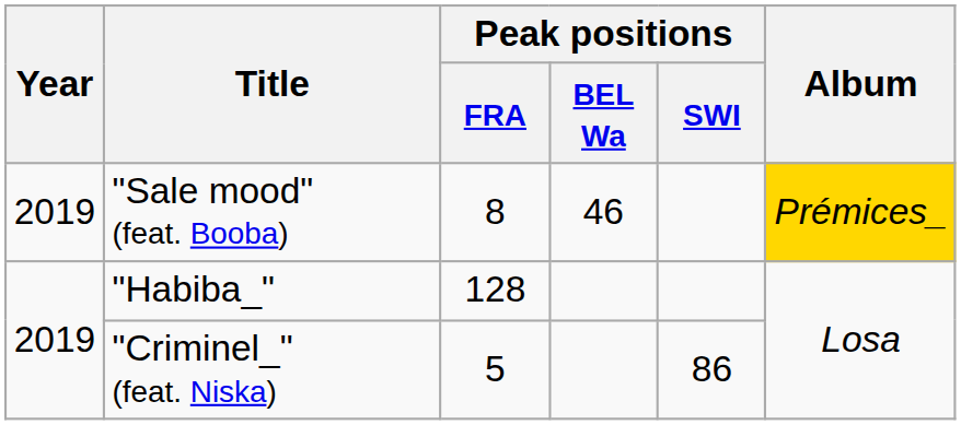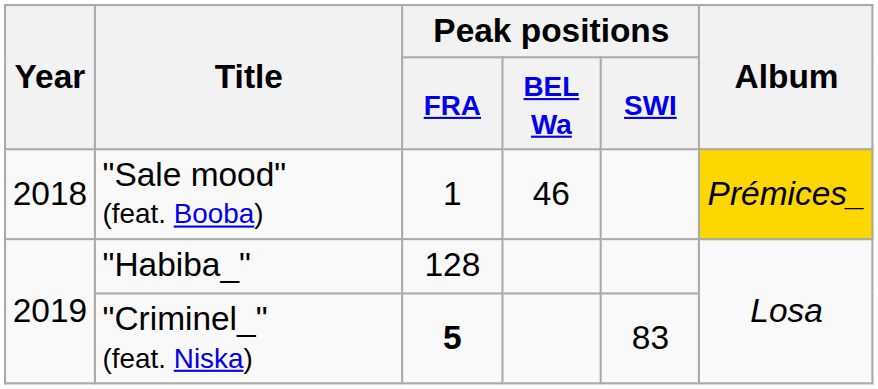"Sale mood" (feat. Booba) | Year: 2019 -> 2018
"Sale mood" (feat. Booba) | Peak positions / FRA: 8 -> 1
"Criminel_" (feat. Niska) | Peak positions / FRA: normal -> bold
"Criminel_" (feat. Niska) | Peak positions / SWI: 86 -> 83
